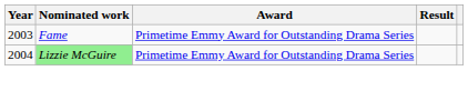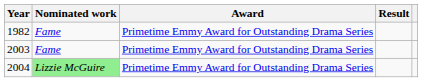+ row: 1982 | Fame | Primetime Emmy Award for Outstanding Drama Series
